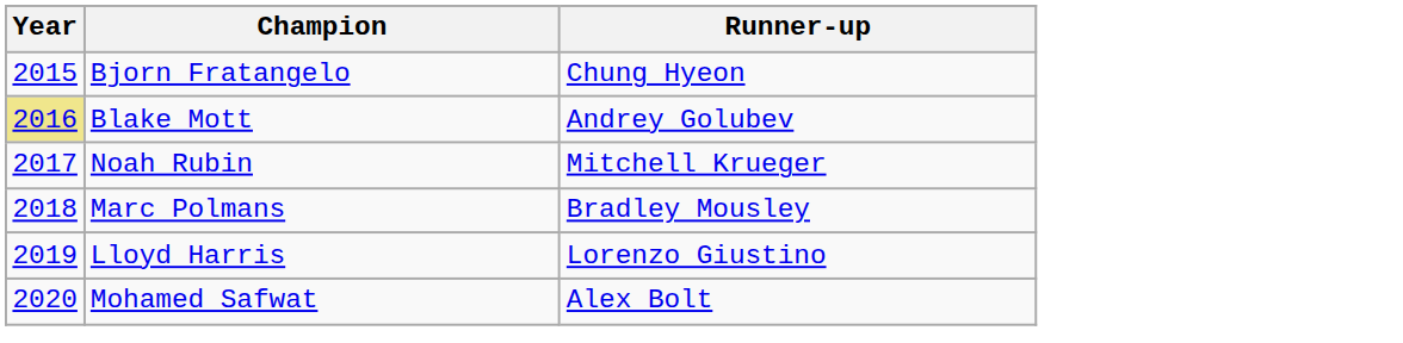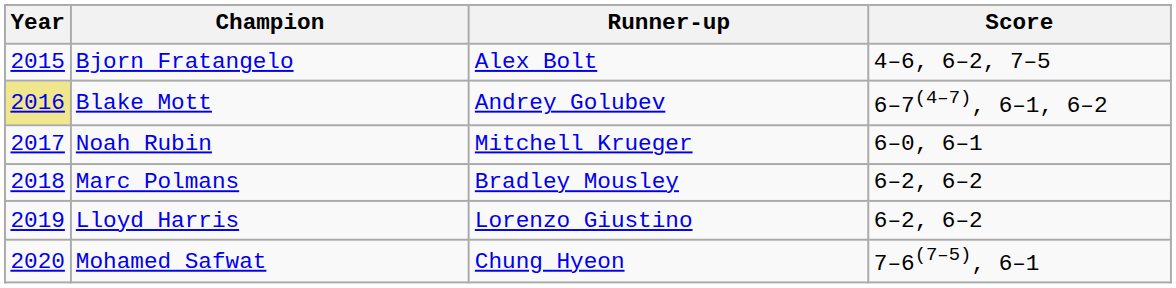+ column: Score | 4–6, 6–2, 7–5 | 6–7(4–7), 6–1, 6–2 | 6–0, 6–1 | 6–2, 6–2 | 6–2, 6–2 | 7–6(7–5), 6–1
Bjorn Fratangelo | Runner-up: Chung Hyeon -> Alex Bolt
Mohamed Safwat | Runner-up: Alex Bolt -> Chung Hyeon
